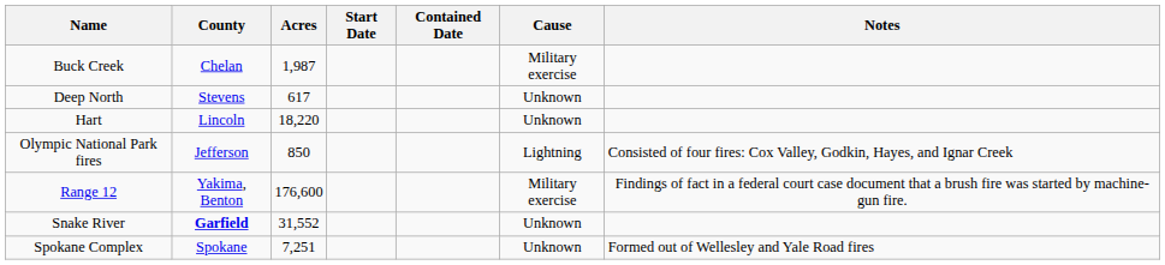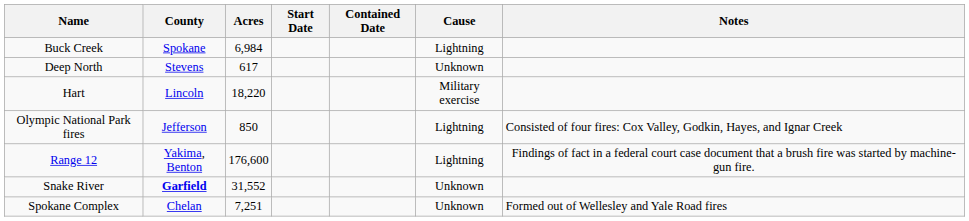Buck Creek | County: Chelan -> Spokane
Buck Creek | Acres: 1,987 -> 6,984
Buck Creek | Cause: Military exercise -> Lightning
Hart | Cause: Unknown -> Military exercise
Range 12 | Cause: Military exercise -> Lightning
Spokane Complex | County: Spokane -> Chelan
